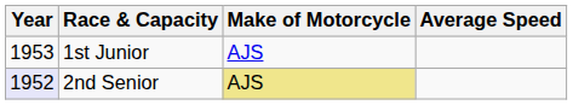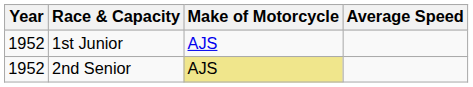1st Junior | Year: 1953 -> 1952
2nd Senior | Year: lavender background -> no background
